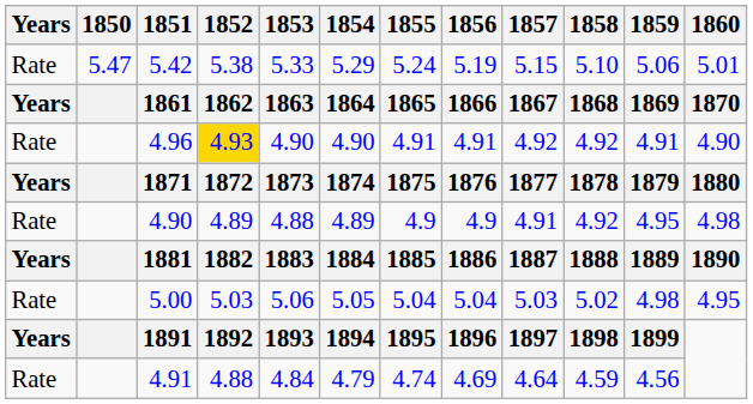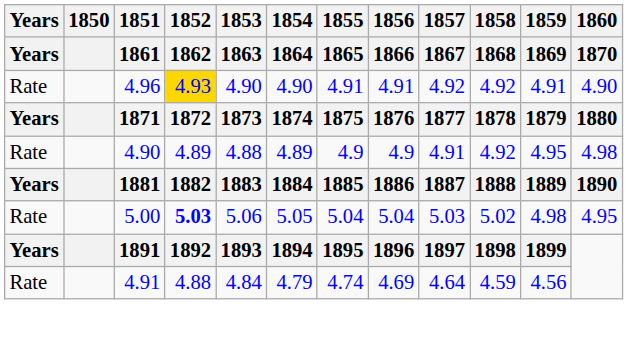- row: Rate | 5.47 | 5.42 | 5.38 | 5.33 | 5.29 | 5.24 | 5.19 | 5.15 | 5.10 | 5.06 | 5.01
5.00 | 1852: normal -> bold
